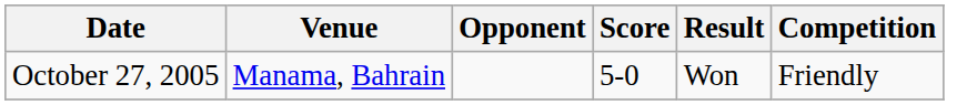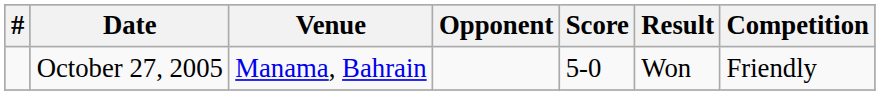+ column: #
